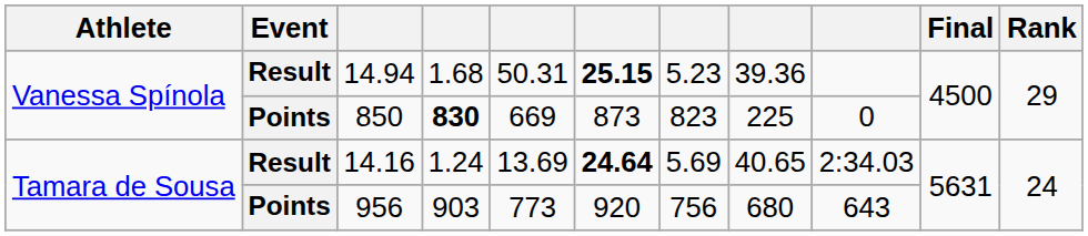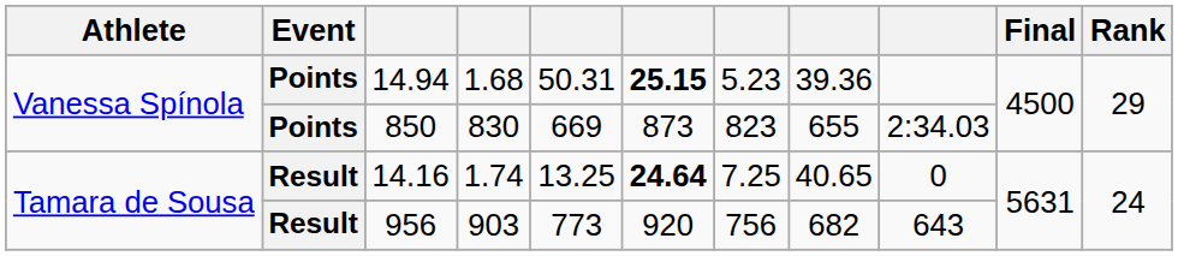14.94 | Event: Result -> Points
850 | column 4: bold -> normal
850 | column 8: 225 -> 655
850 | column 9: 0 -> 2:34.03
14.16 | column 4: 1.24 -> 1.74
14.16 | column 5: 13.69 -> 13.25
14.16 | column 7: 5.69 -> 7.25
14.16 | column 9: 2:34.03 -> 0
956 | Event: Points -> Result
956 | column 8: 680 -> 682
